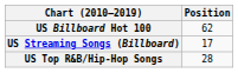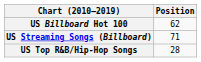US Streaming Songs (Billboard) | Position: 17 -> 71
